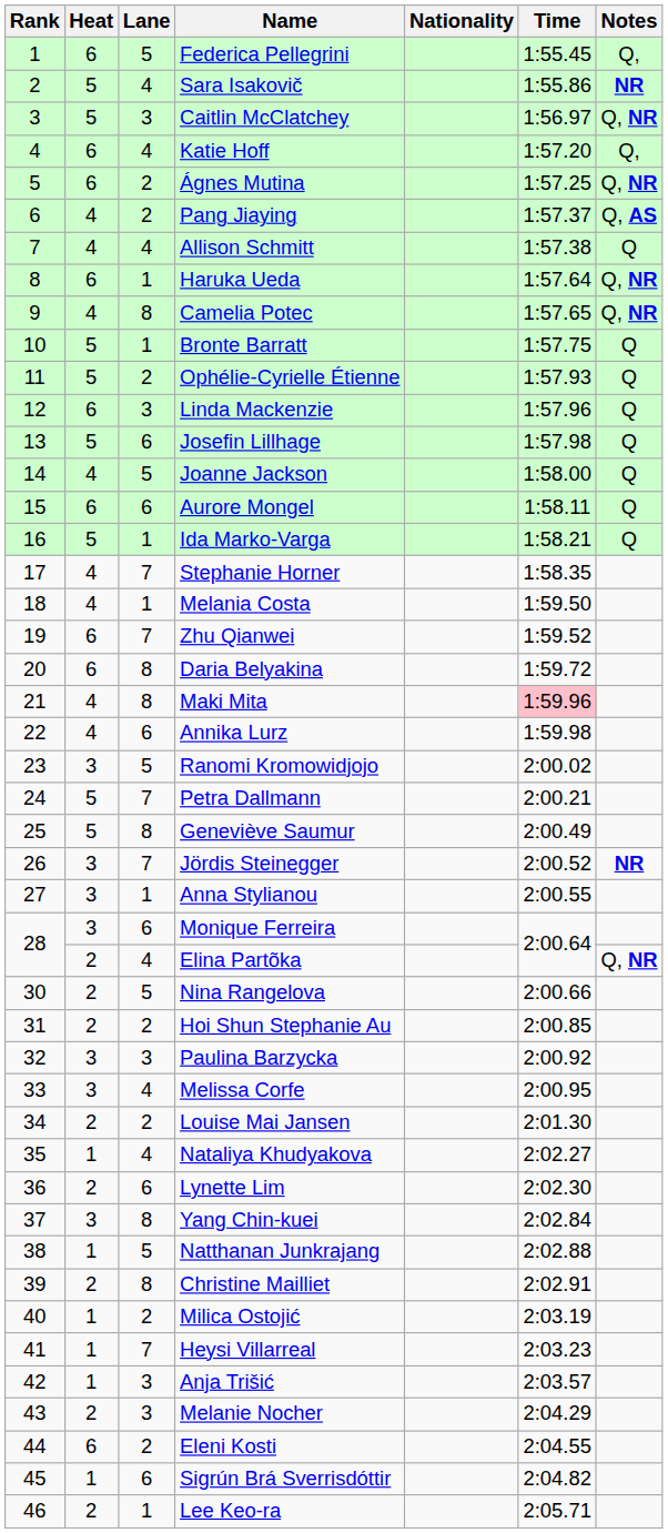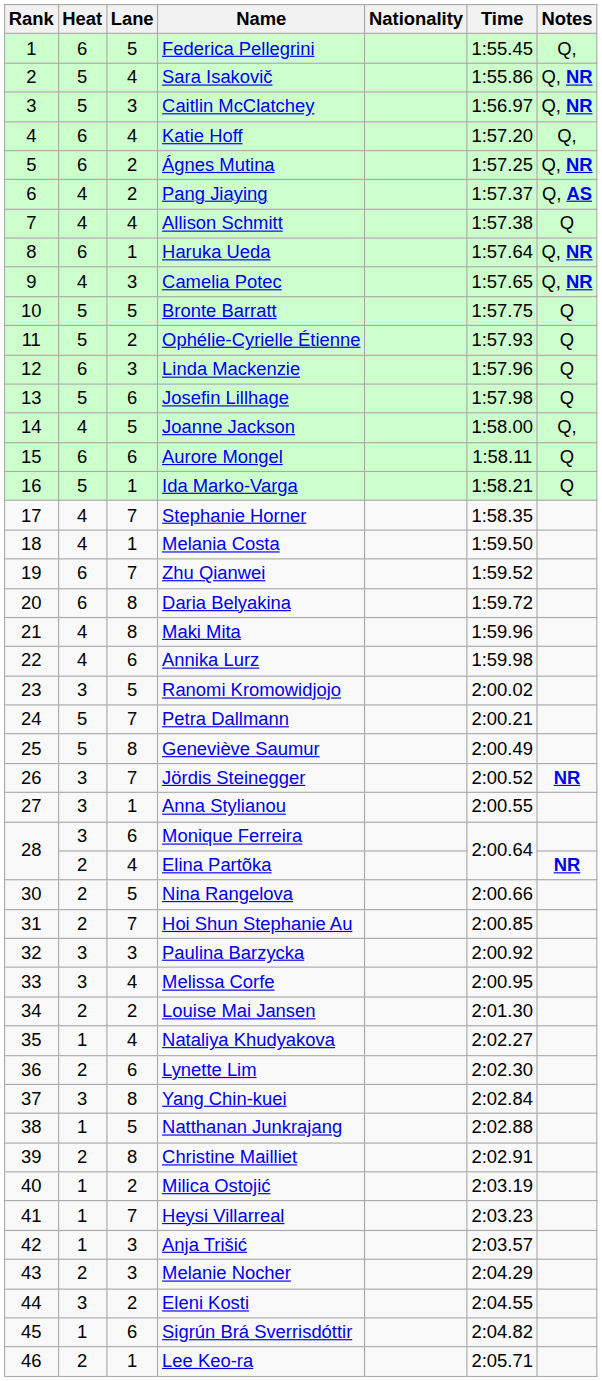Sara Isakovič | Notes: NR -> Q, NR
Camelia Potec | Lane: 8 -> 3
Bronte Barratt | Lane: 1 -> 5
Joanne Jackson | Notes: Q -> Q,
Maki Mita | Time: pink background -> no background
Elina Partõka | Notes: Q, NR -> NR
Hoi Shun Stephanie Au | Lane: 2 -> 7
Eleni Kosti | Heat: 6 -> 3
